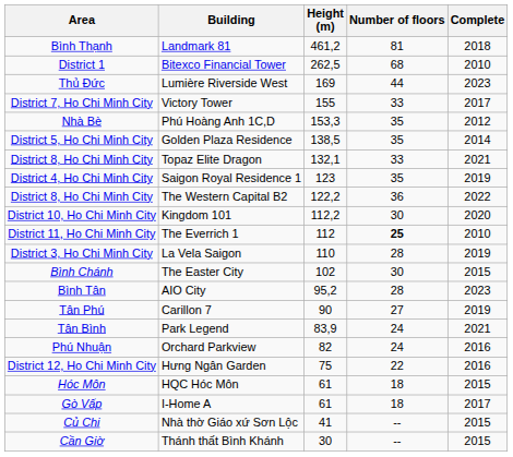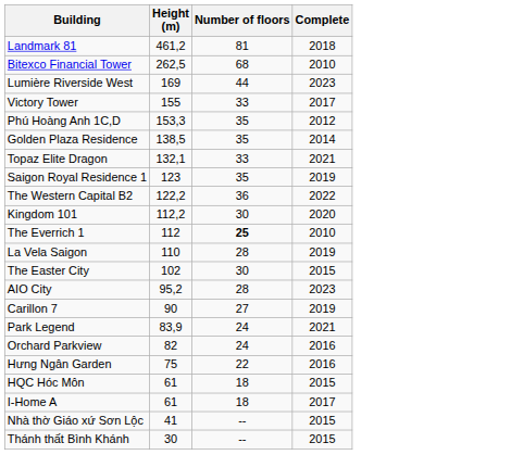- column: Area | Bình Thạnh | District 1 | Thủ Đức | District 7, Ho Chi Minh City | Nhà Bè | District 5, Ho Chi Minh City | District 8, Ho Chi Minh City | District 4, Ho Chi Minh City | District 8, Ho Chi Minh City | District 10, Ho Chi Minh City | District 11, Ho Chi Minh City | District 3, Ho Chi Minh City | Bình Chánh | Bình Tân | Tân Phú | Tân Bình | Phú Nhuận | District 12, Ho Chi Minh City | Hóc Môn | Gò Vấp | Củ Chi | Cần Giờ
